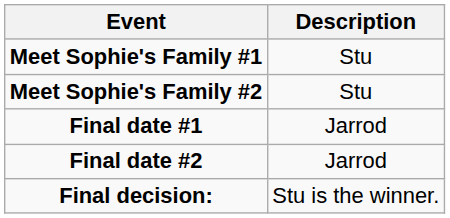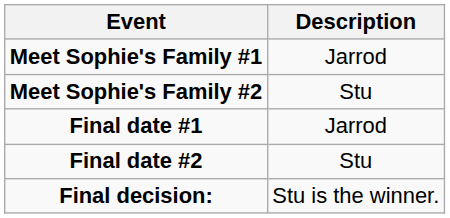Meet Sophie's Family #1 | Description: Stu -> Jarrod
Final date #2 | Description: Jarrod -> Stu
